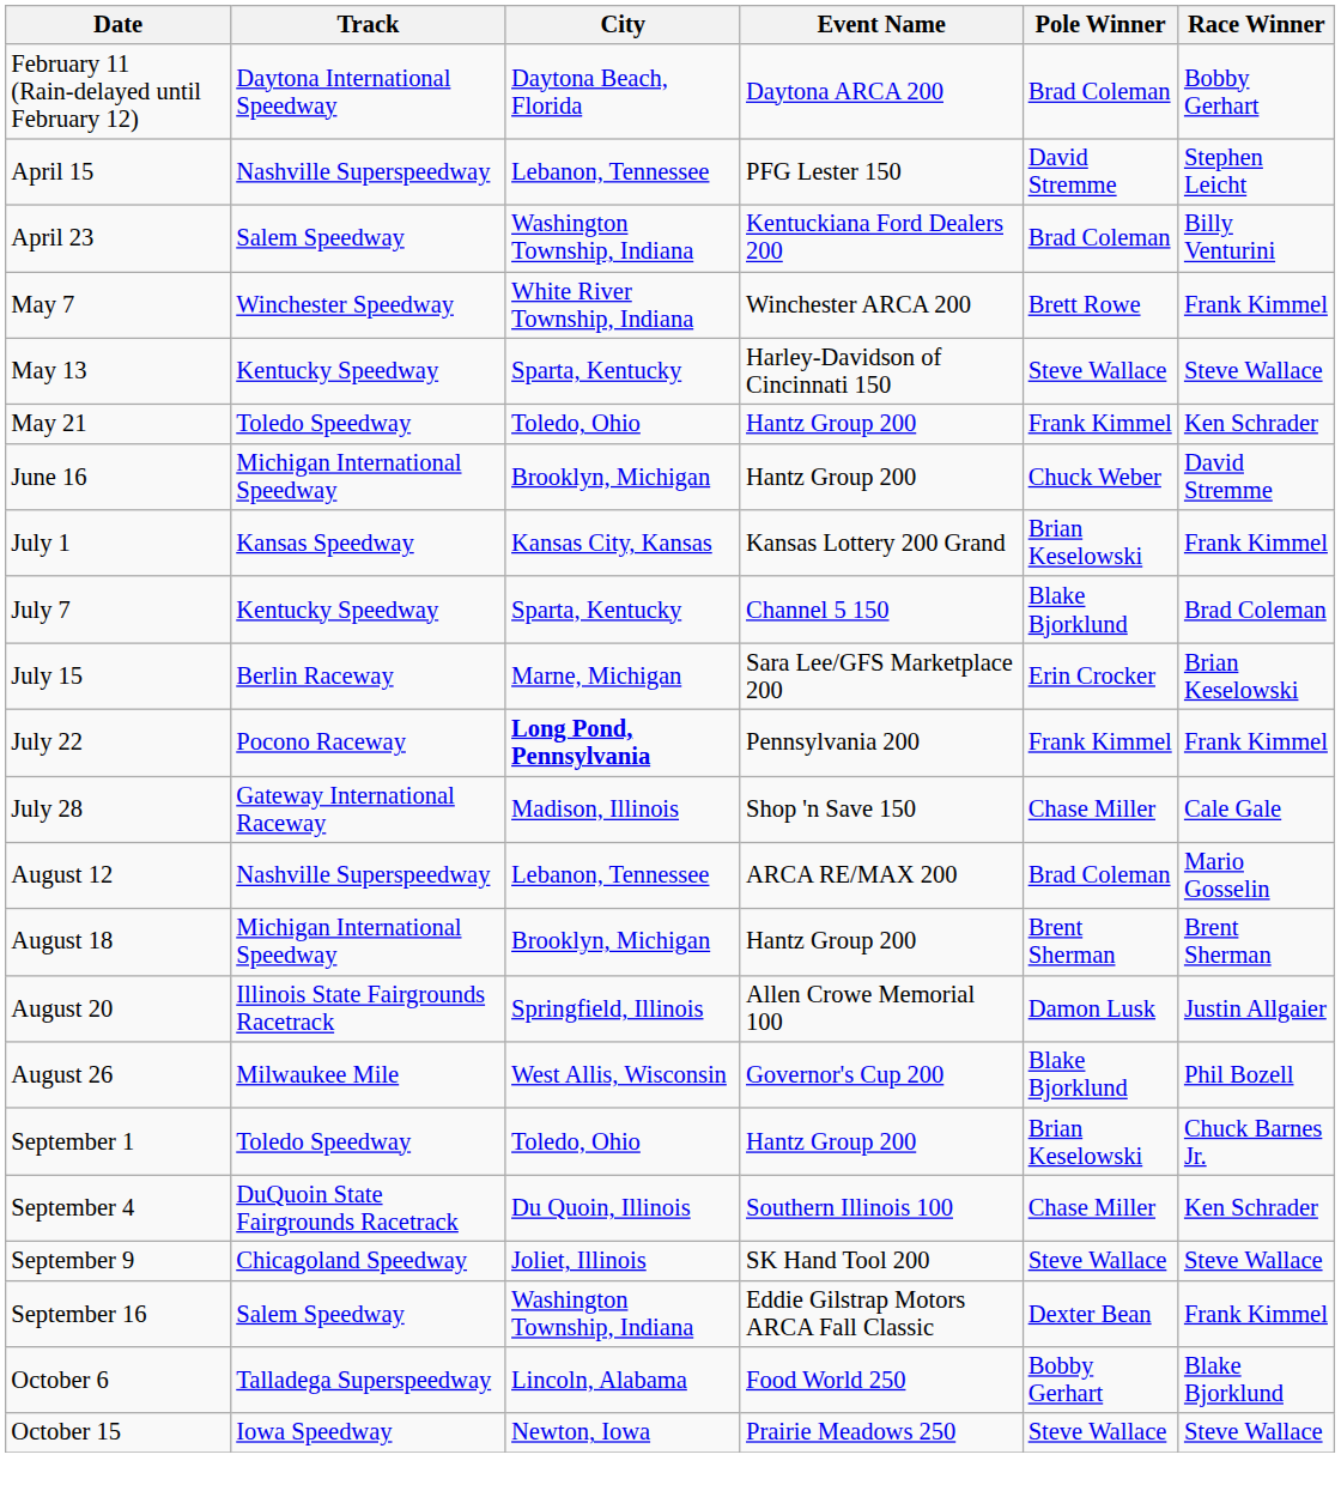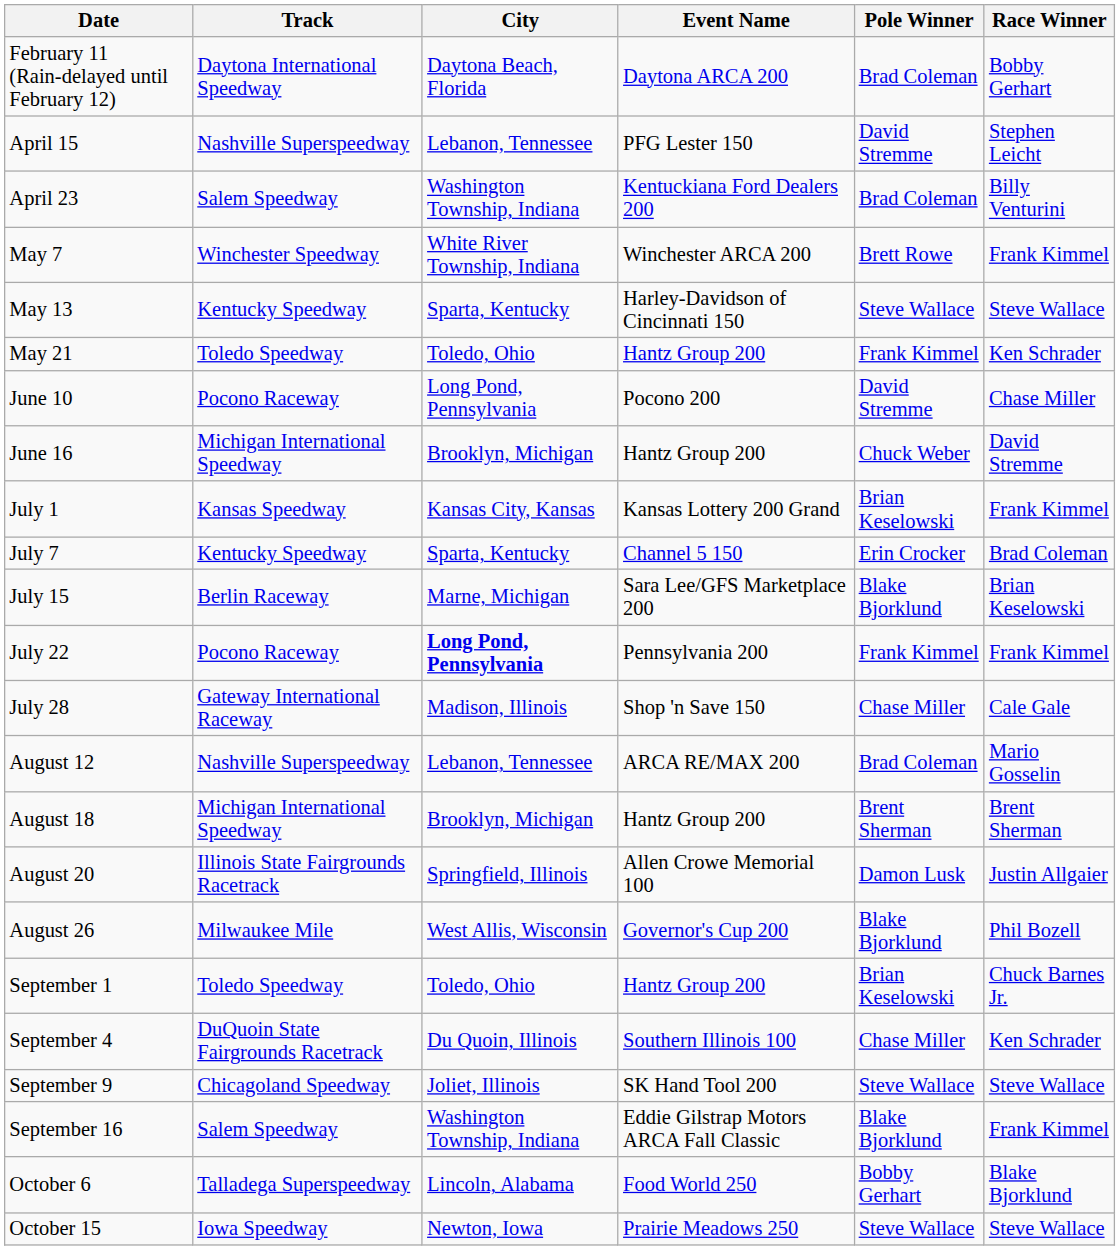+ row: June 10 | Pocono Raceway | Long Pond, Pennsylvania | Pocono 200 | David Stremme | Chase Miller
July 7 | Pole Winner: Blake Bjorklund -> Erin Crocker
July 15 | Pole Winner: Erin Crocker -> Blake Bjorklund
September 16 | Pole Winner: Dexter Bean -> Blake Bjorklund
